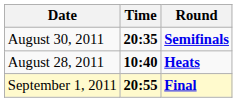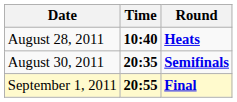rows swapped: August 28, 2011 <-> August 30, 2011
